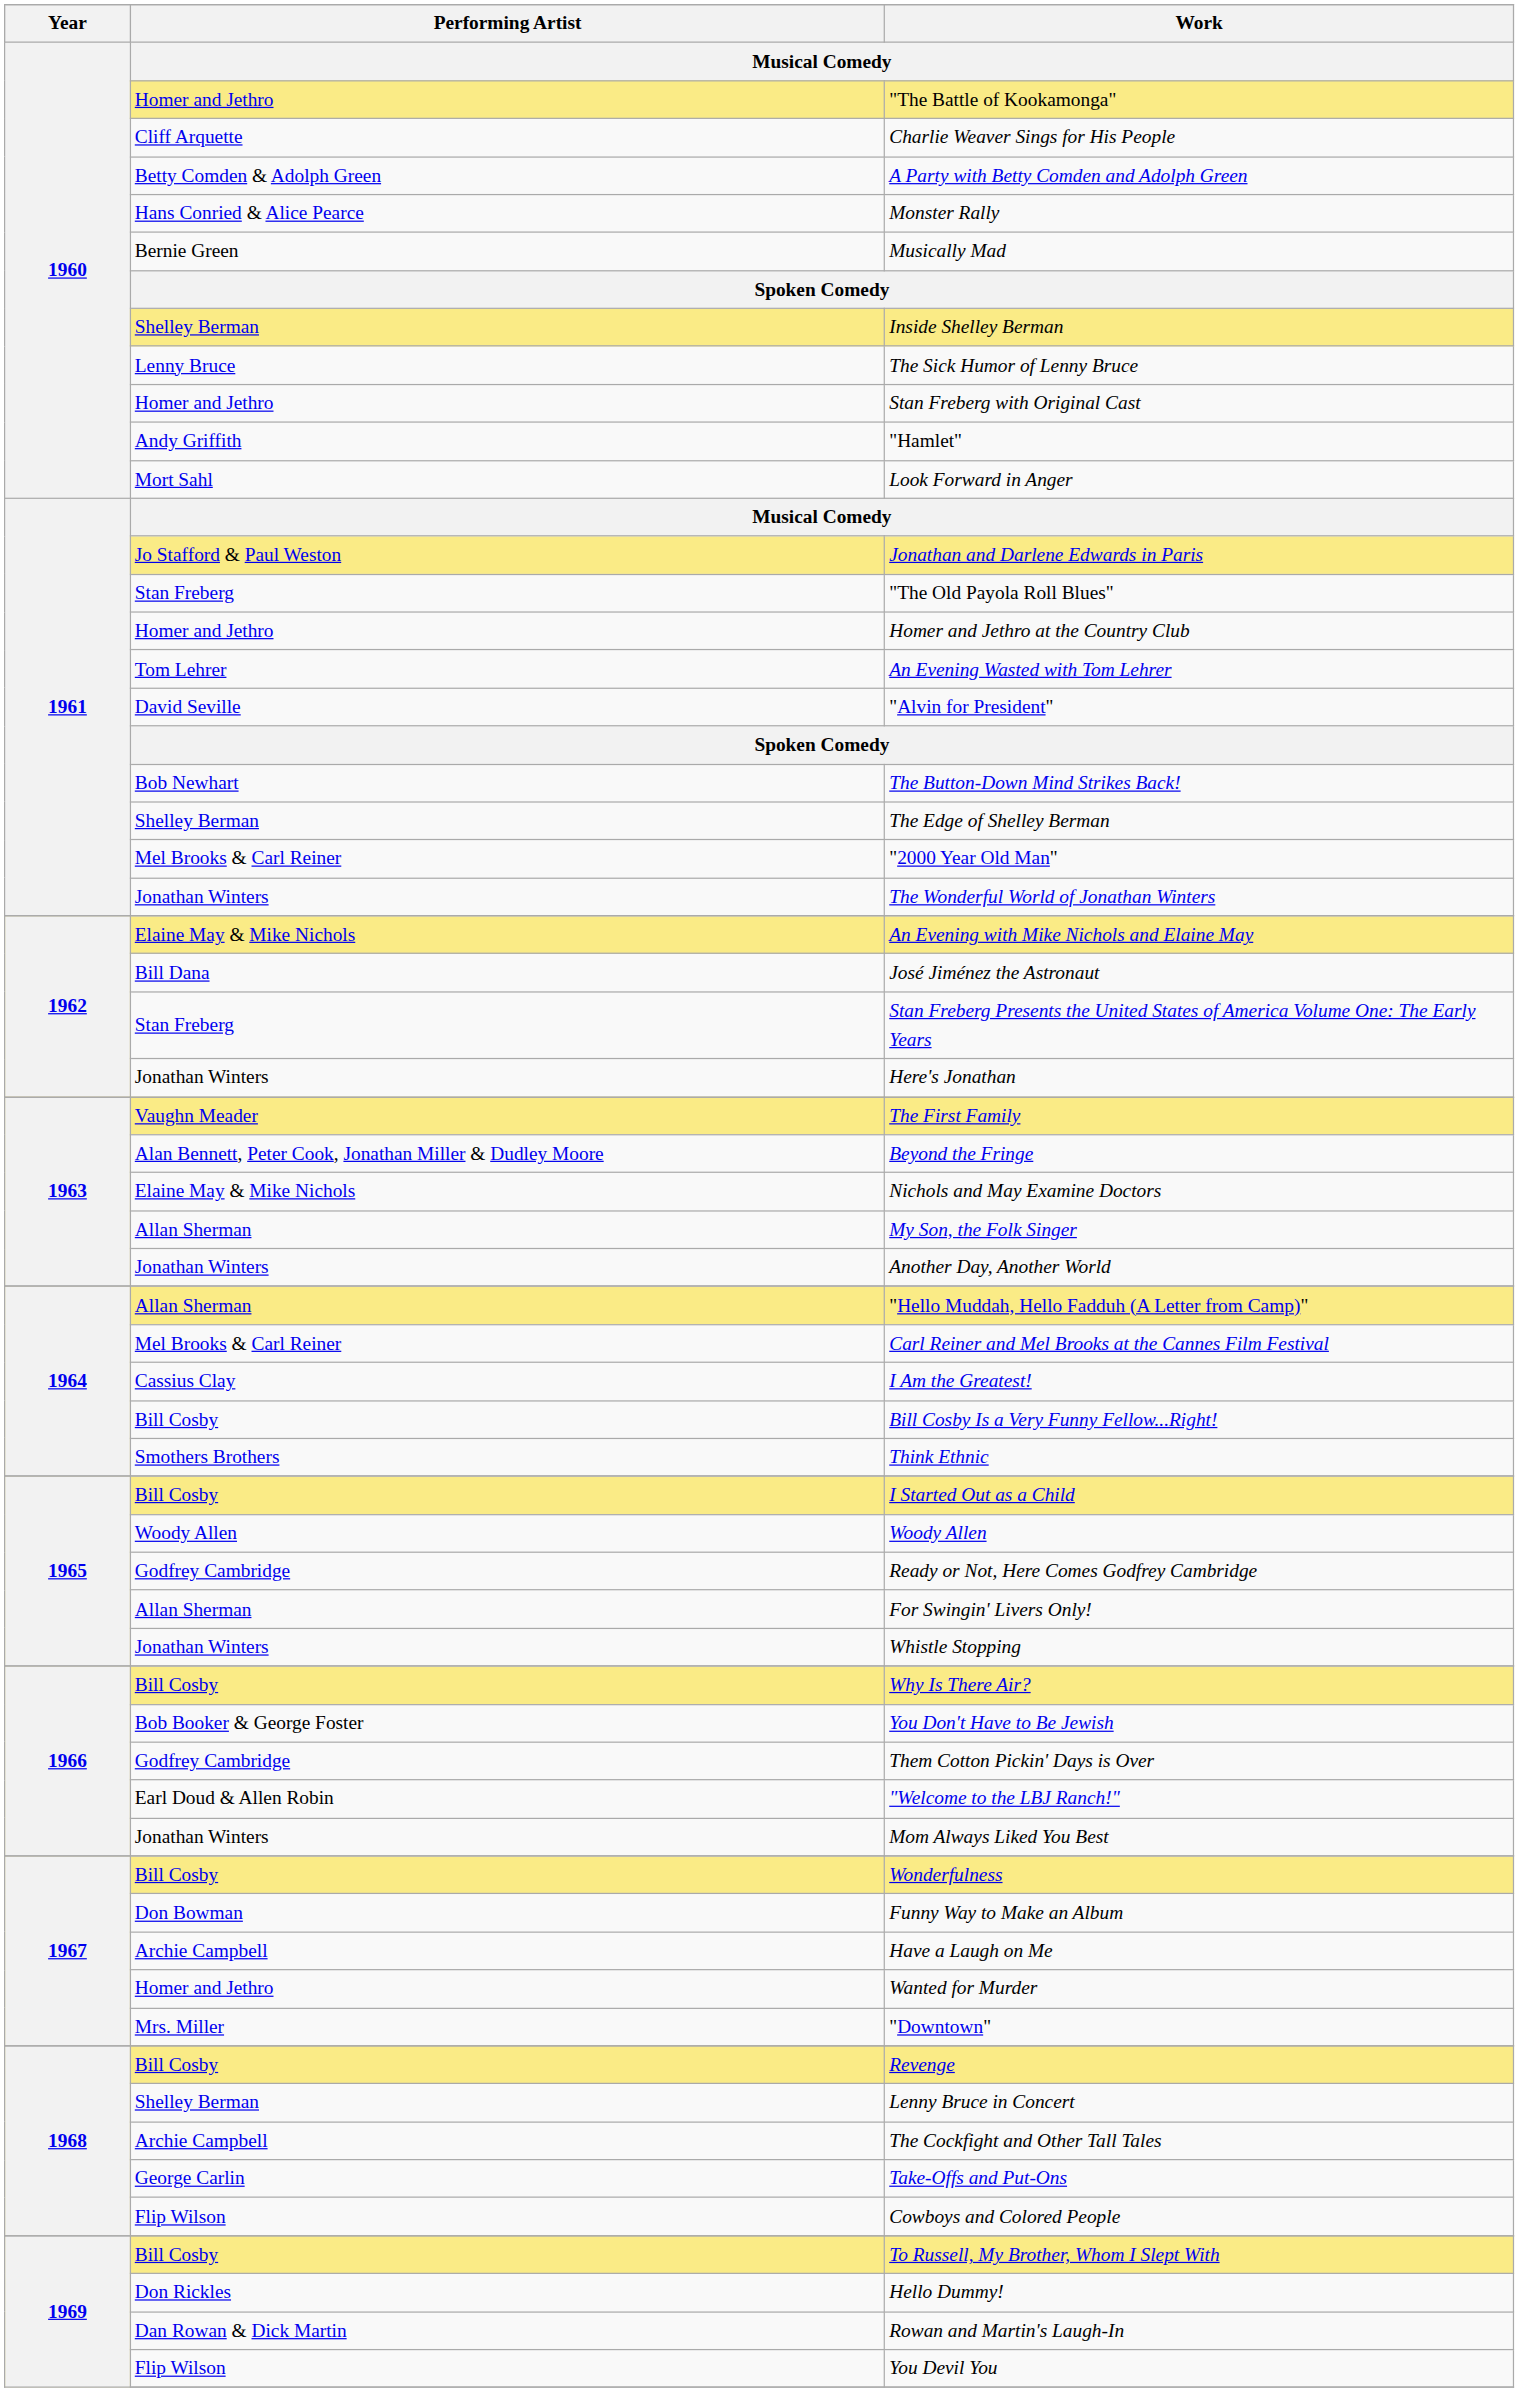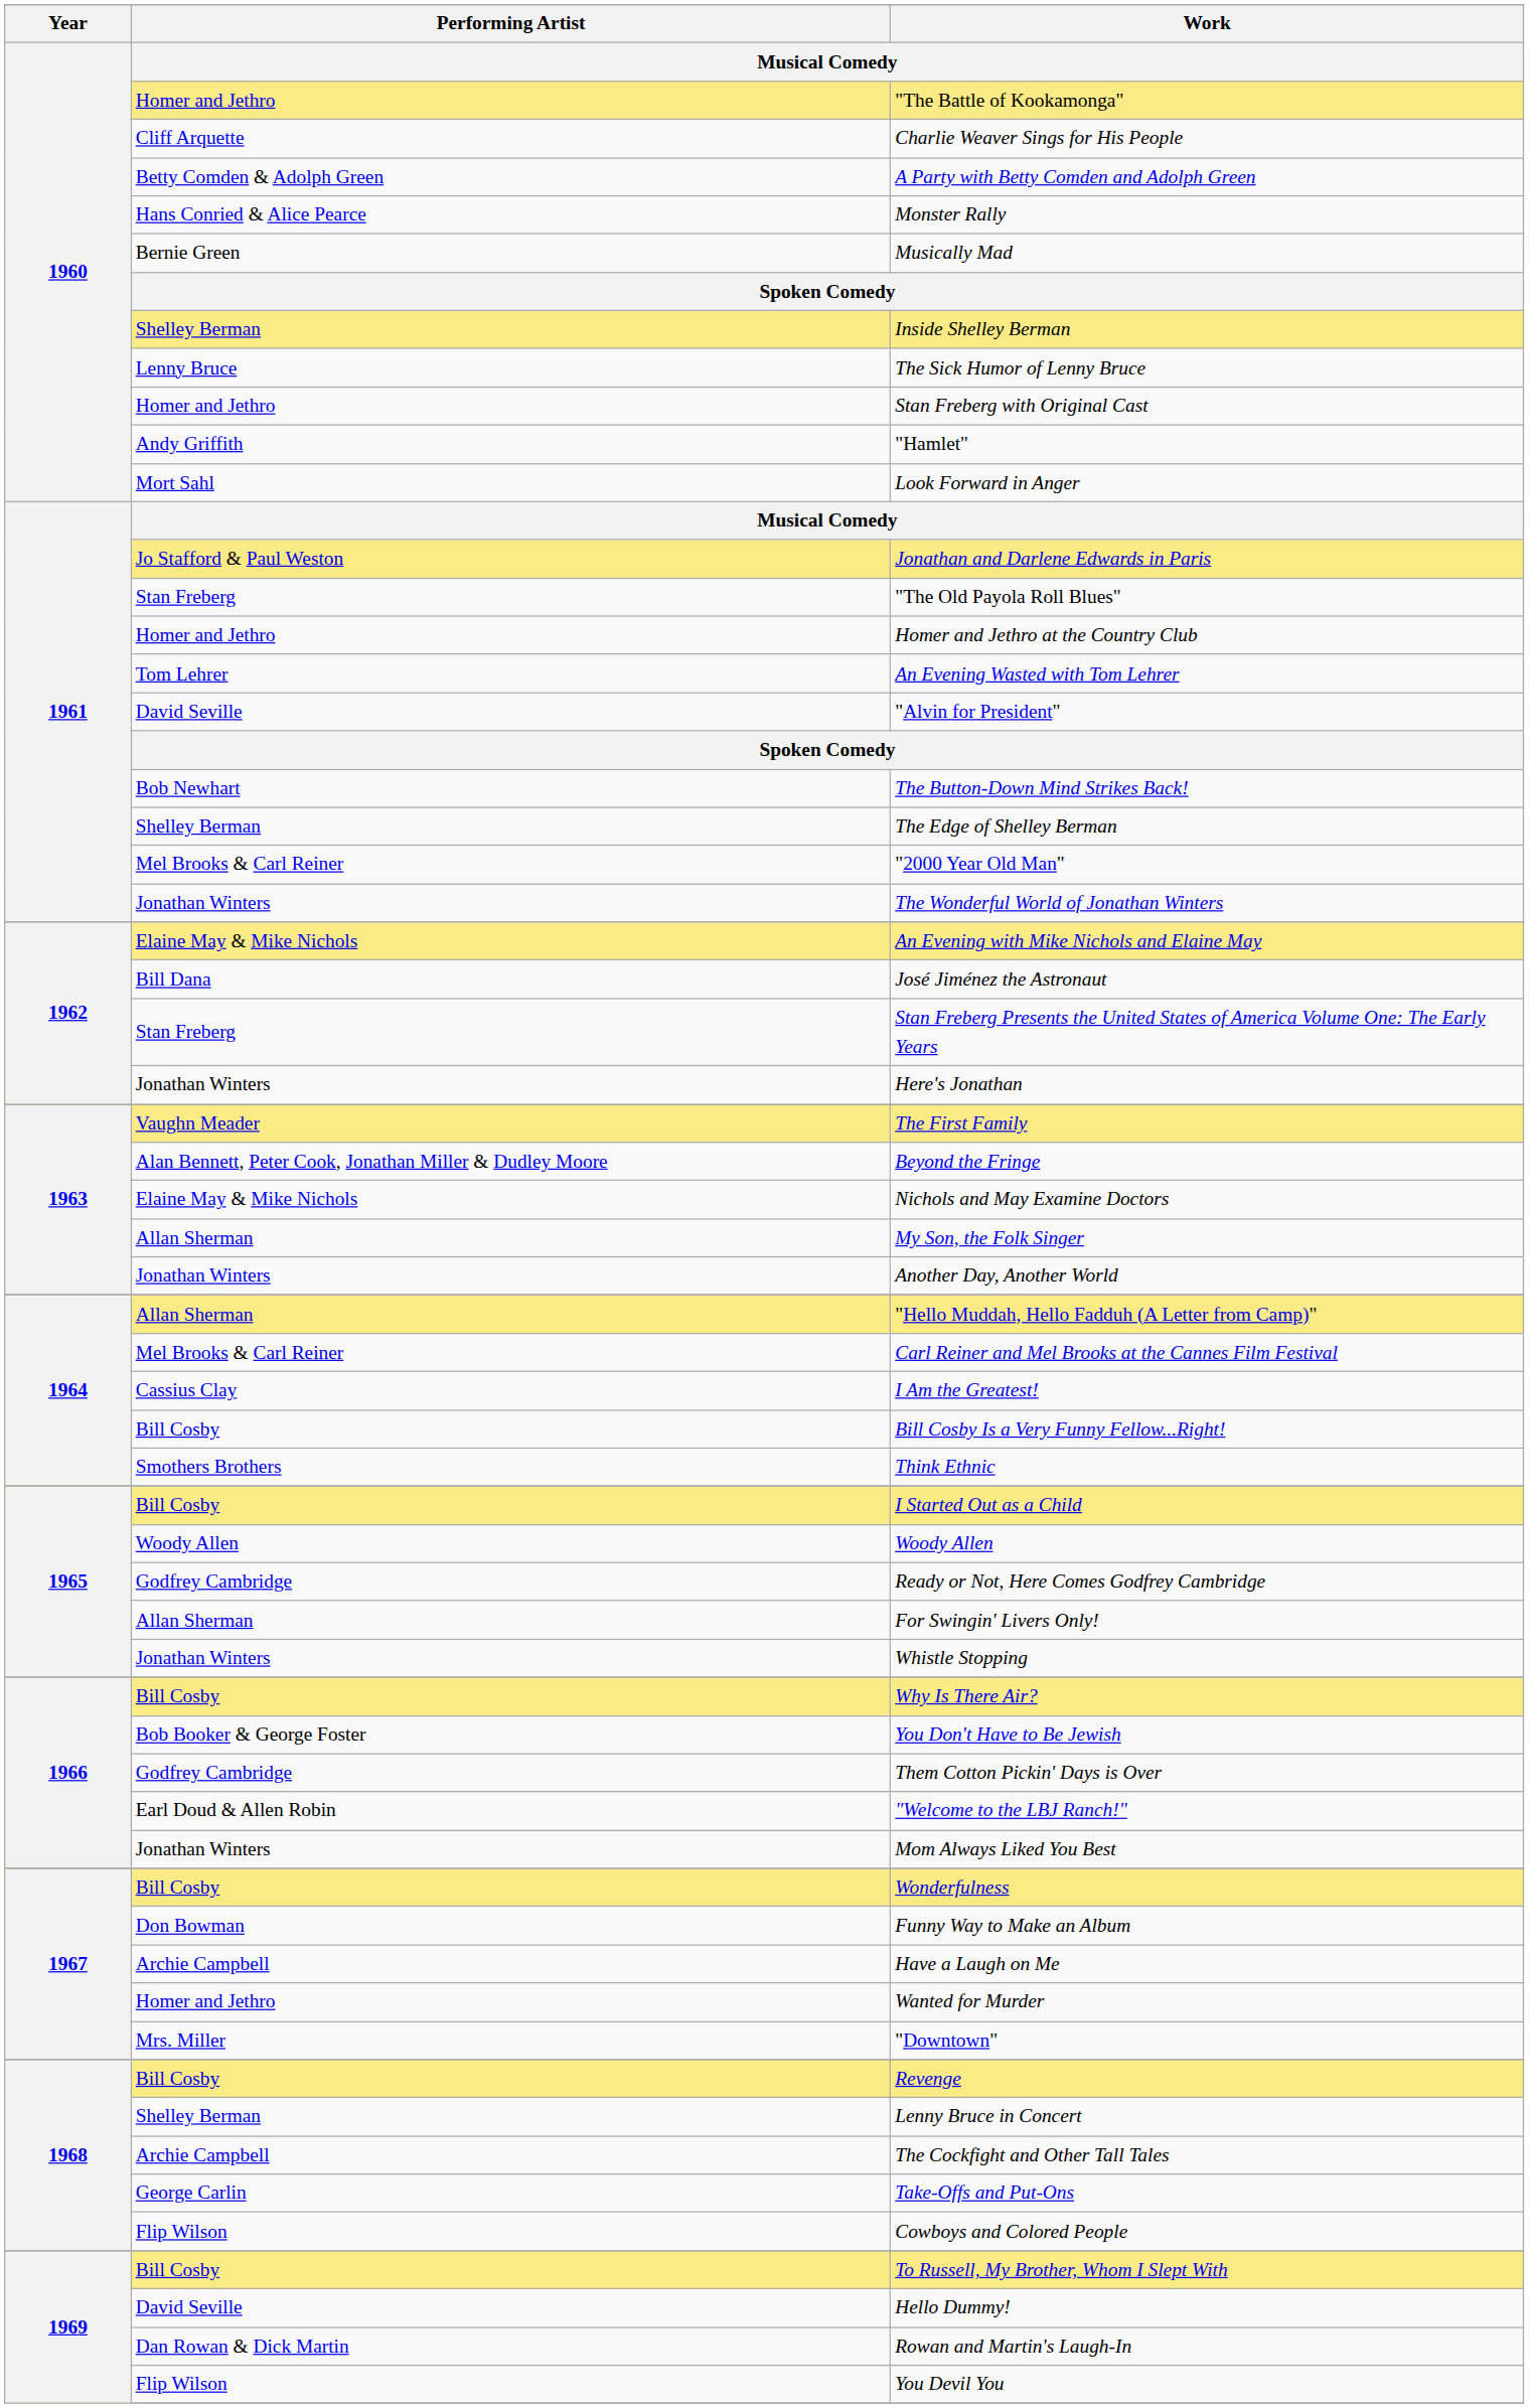Hello Dummy! | Performing Artist / Musical Comedy: Don Rickles -> David Seville
